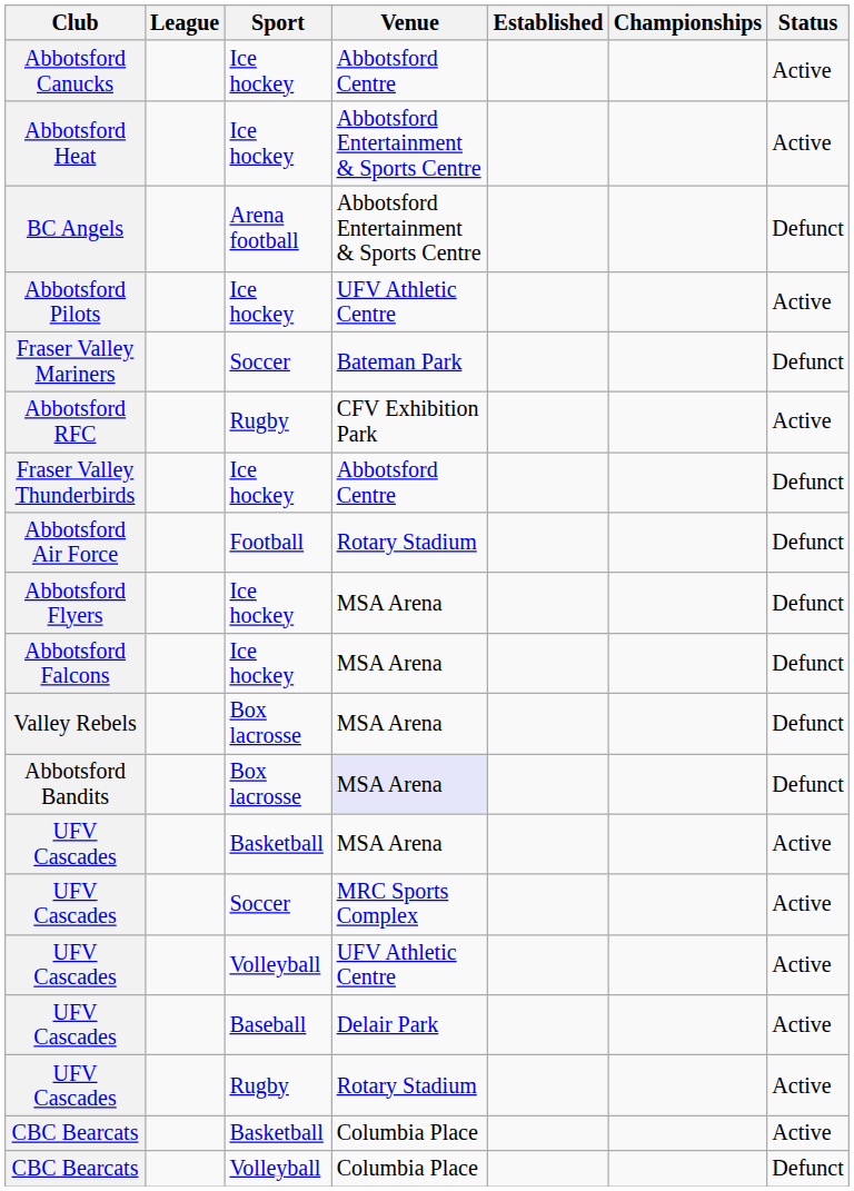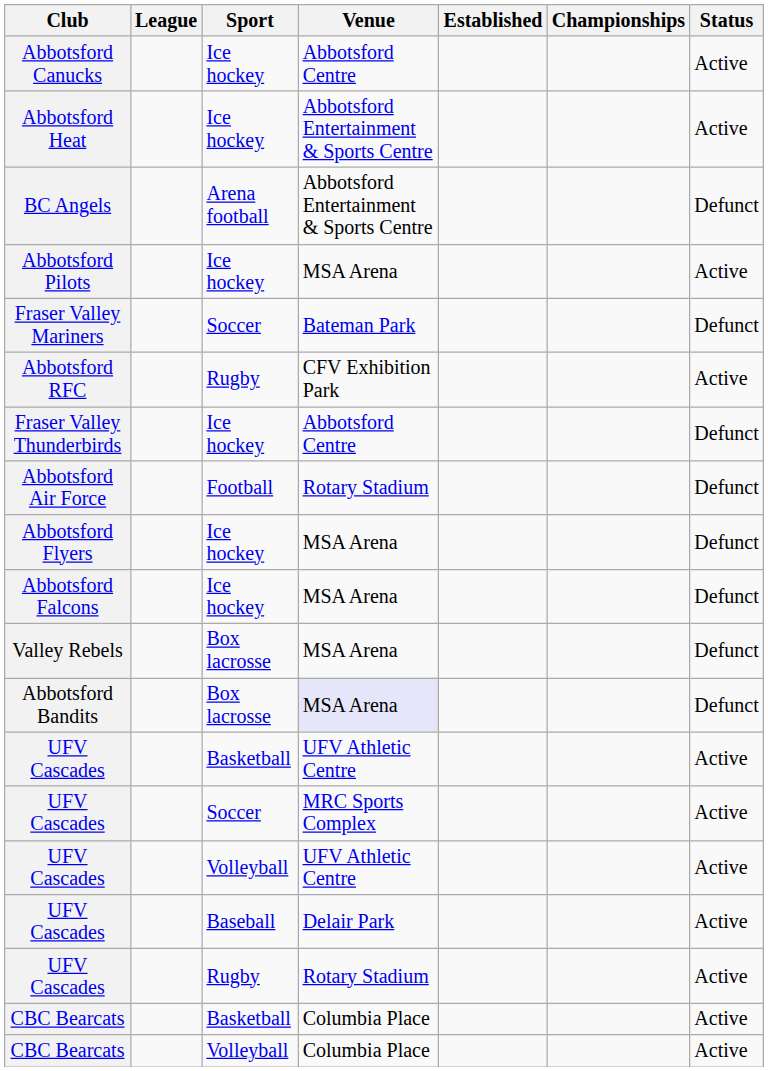Abbotsford Pilots | Venue: UFV Athletic Centre -> MSA Arena
UFV Cascades / Basketball | Venue: MSA Arena -> UFV Athletic Centre
CBC Bearcats / Volleyball | Status: Defunct -> Active
